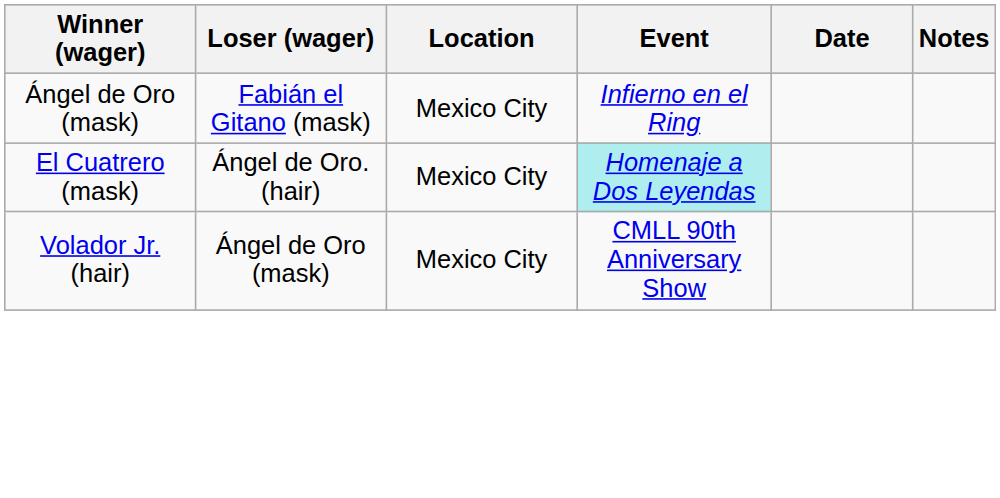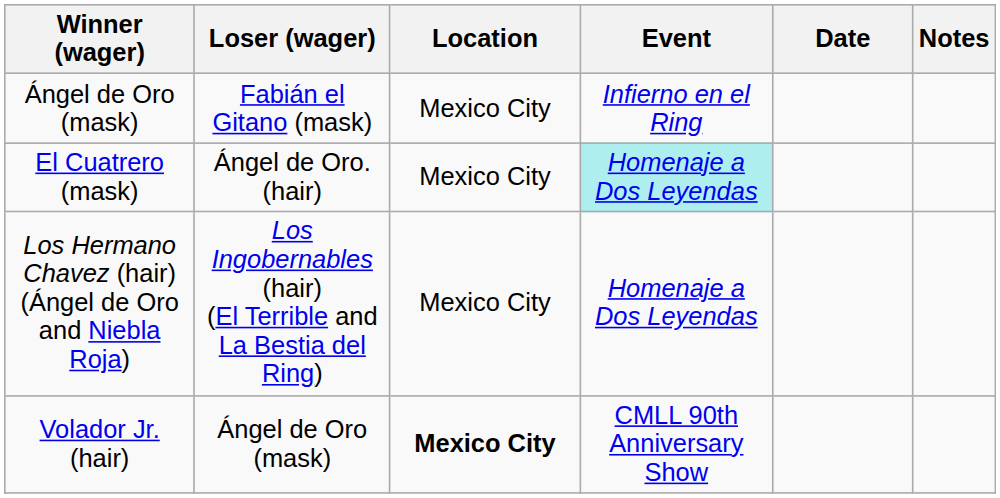+ row: Los Hermano Chavez (hair) (Ángel de Oro and Niebla Roja) | Los Ingobernables (hair) (El Terrible and La Bestia del Ring) | Mexico City | Homenaje a Dos Leyendas
Volador Jr. (hair) | Location: normal -> bold
